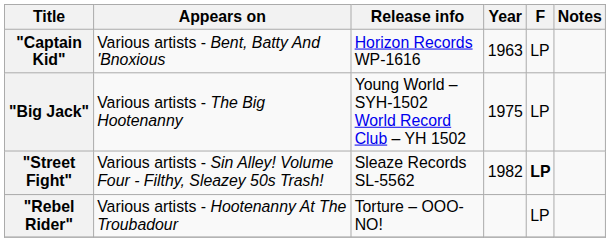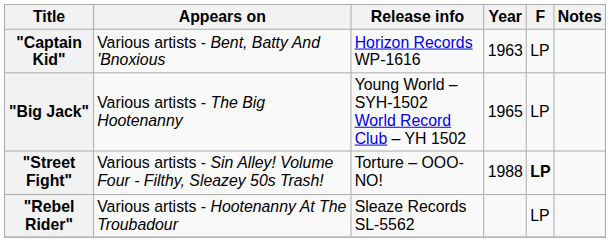"Big Jack" | Year: 1975 -> 1965
"Street Fight" | Release info: Sleaze Records SL-5562 -> Torture – OOO-NO!
"Street Fight" | Year: 1982 -> 1988
"Rebel Rider" | Release info: Torture – OOO-NO! -> Sleaze Records SL-5562
